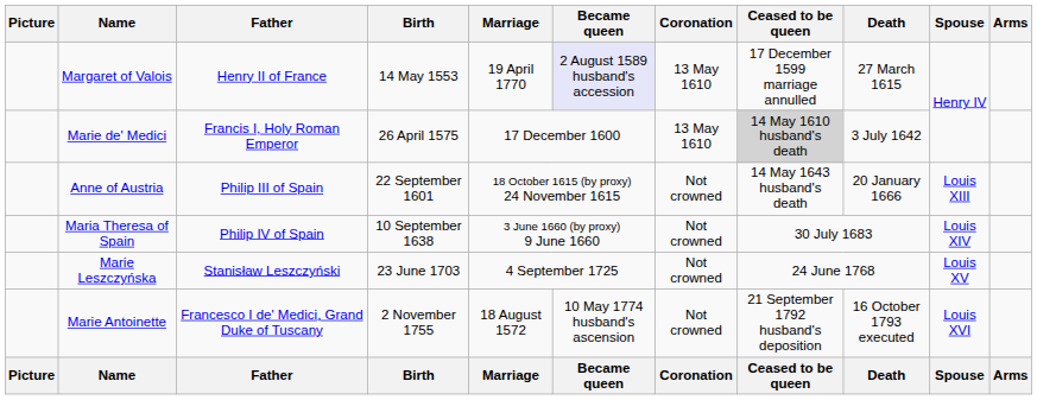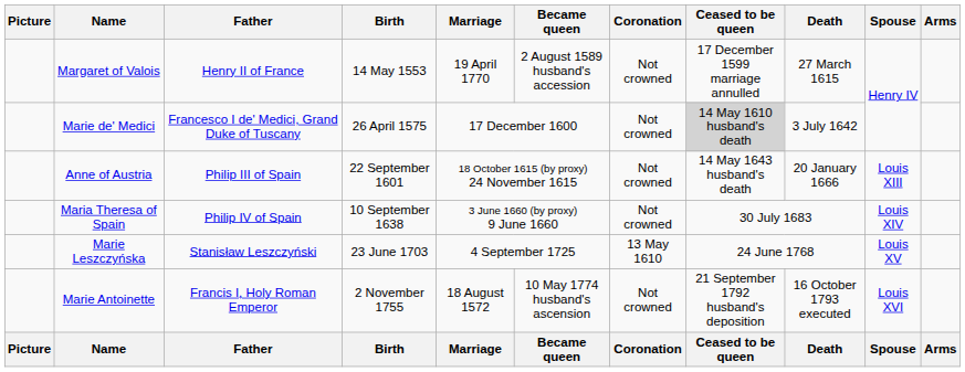Margaret of Valois | Became queen: lavender background -> no background
Margaret of Valois | Coronation: 13 May 1610 -> Not crowned
Marie de' Medici | Father: Francis I, Holy Roman Emperor -> Francesco I de' Medici, Grand Duke of Tuscany
Marie de' Medici | Coronation: 13 May 1610 -> Not crowned
Marie Leszczyńska | Coronation: Not crowned -> 13 May 1610
Marie Antoinette | Father: Francesco I de' Medici, Grand Duke of Tuscany -> Francis I, Holy Roman Emperor
